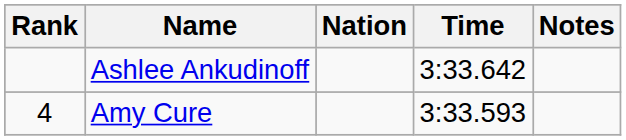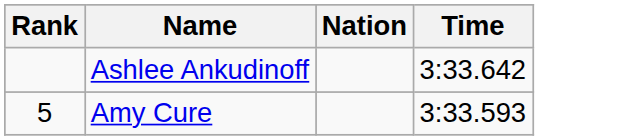- column: Notes
Amy Cure | Rank: 4 -> 5
